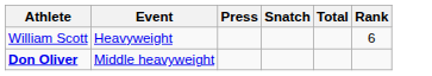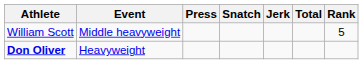+ column: Jerk
William Scott | Event: Heavyweight -> Middle heavyweight
William Scott | Rank: 6 -> 5
Don Oliver | Event: Middle heavyweight -> Heavyweight
